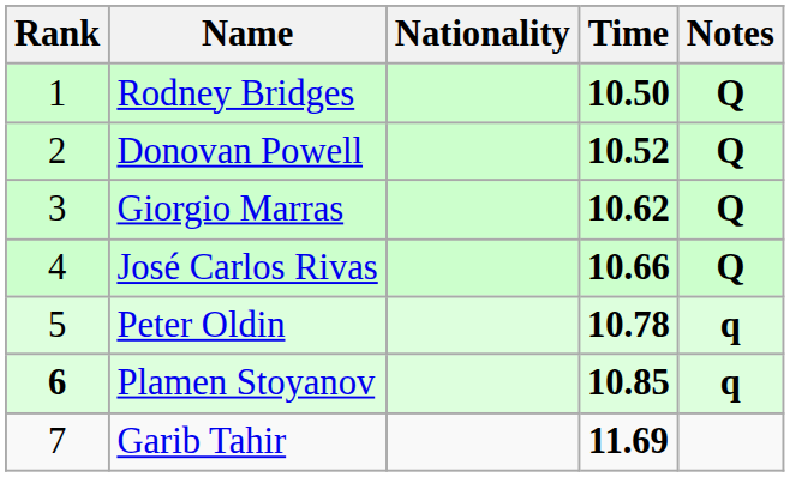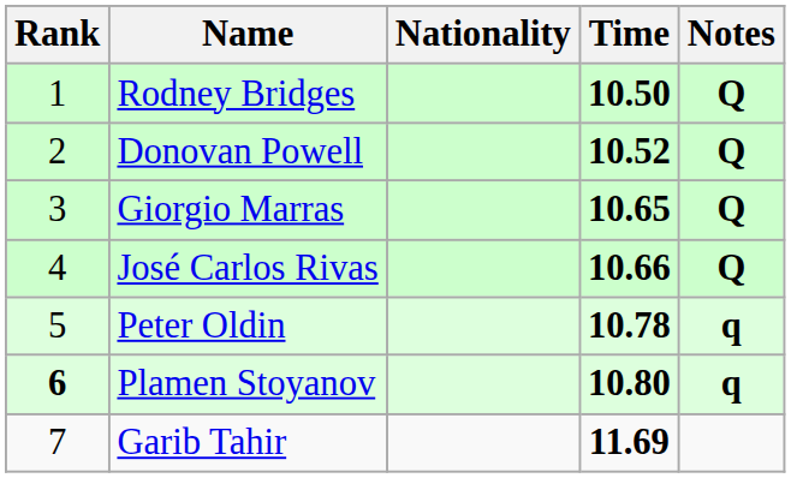Giorgio Marras | Time: 10.62 -> 10.65
Plamen Stoyanov | Time: 10.85 -> 10.80
